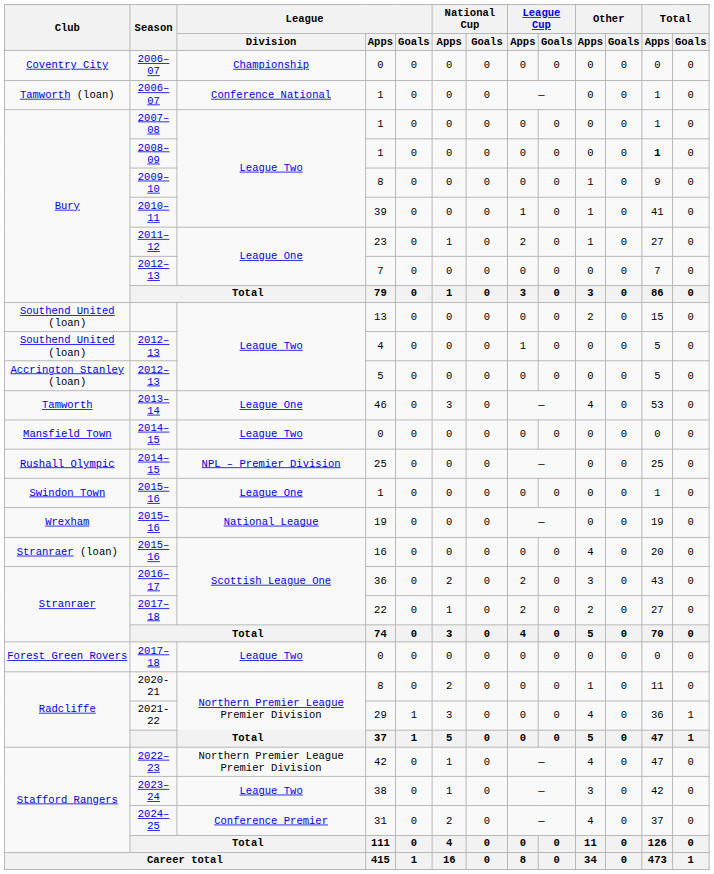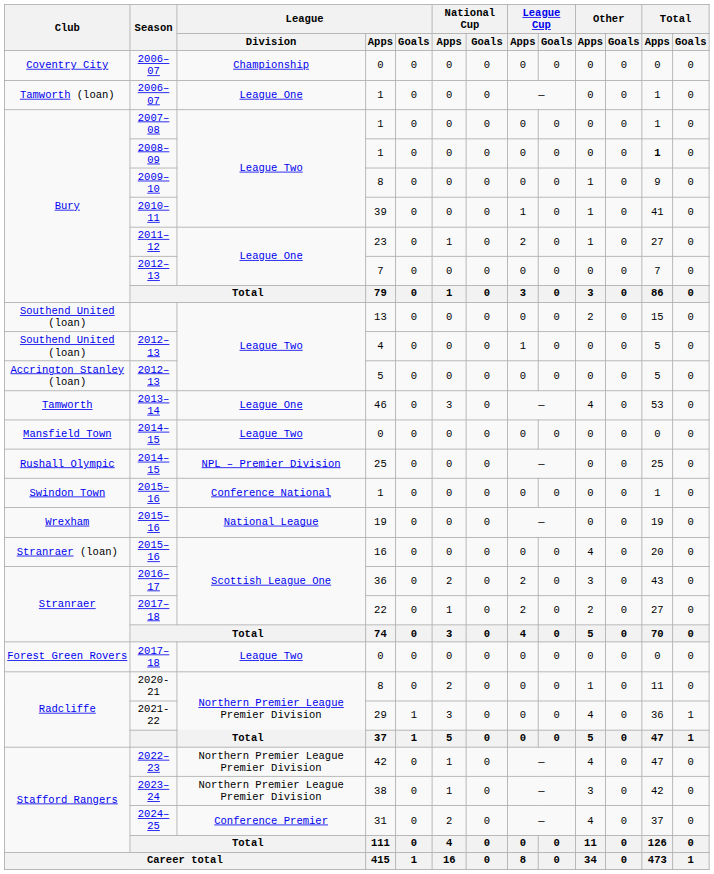2006–07 / 1 | League / Division: Conference National -> League One
2015–16 / 1 | League / Division: League One -> Conference National
38 | League / Division: League Two -> Northern Premier League Premier Division
